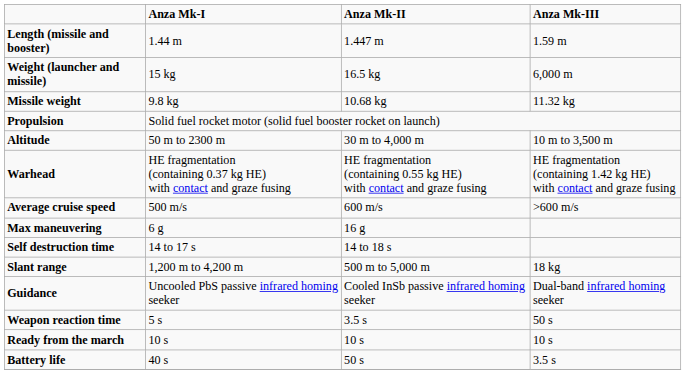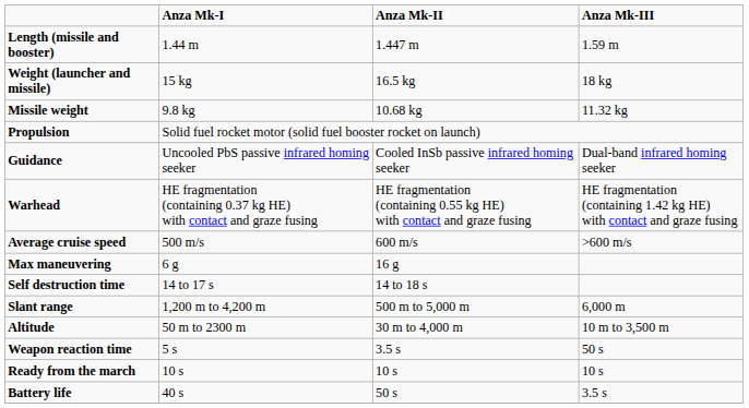Weight (launcher and missile) | Anza Mk-III: 6,000 m -> 18 kg
rows swapped: Guidance <-> Altitude
Slant range | Anza Mk-III: 18 kg -> 6,000 m
